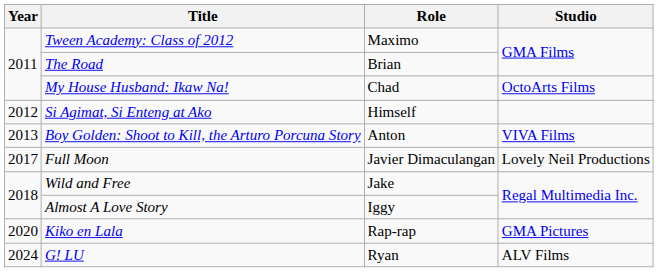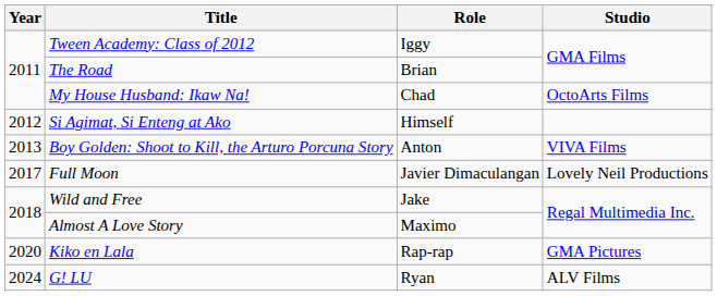Tween Academy: Class of 2012 | Role: Maximo -> Iggy
Almost A Love Story | Role: Iggy -> Maximo
